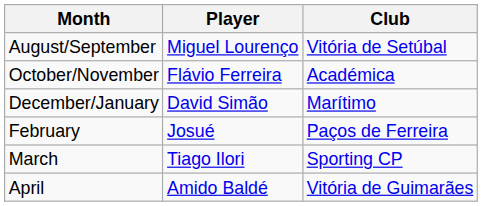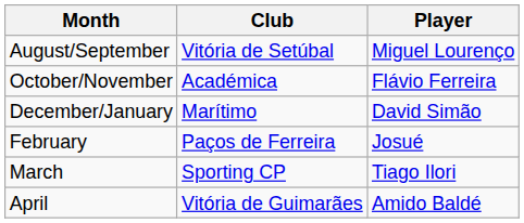columns swapped: Player <-> Club
